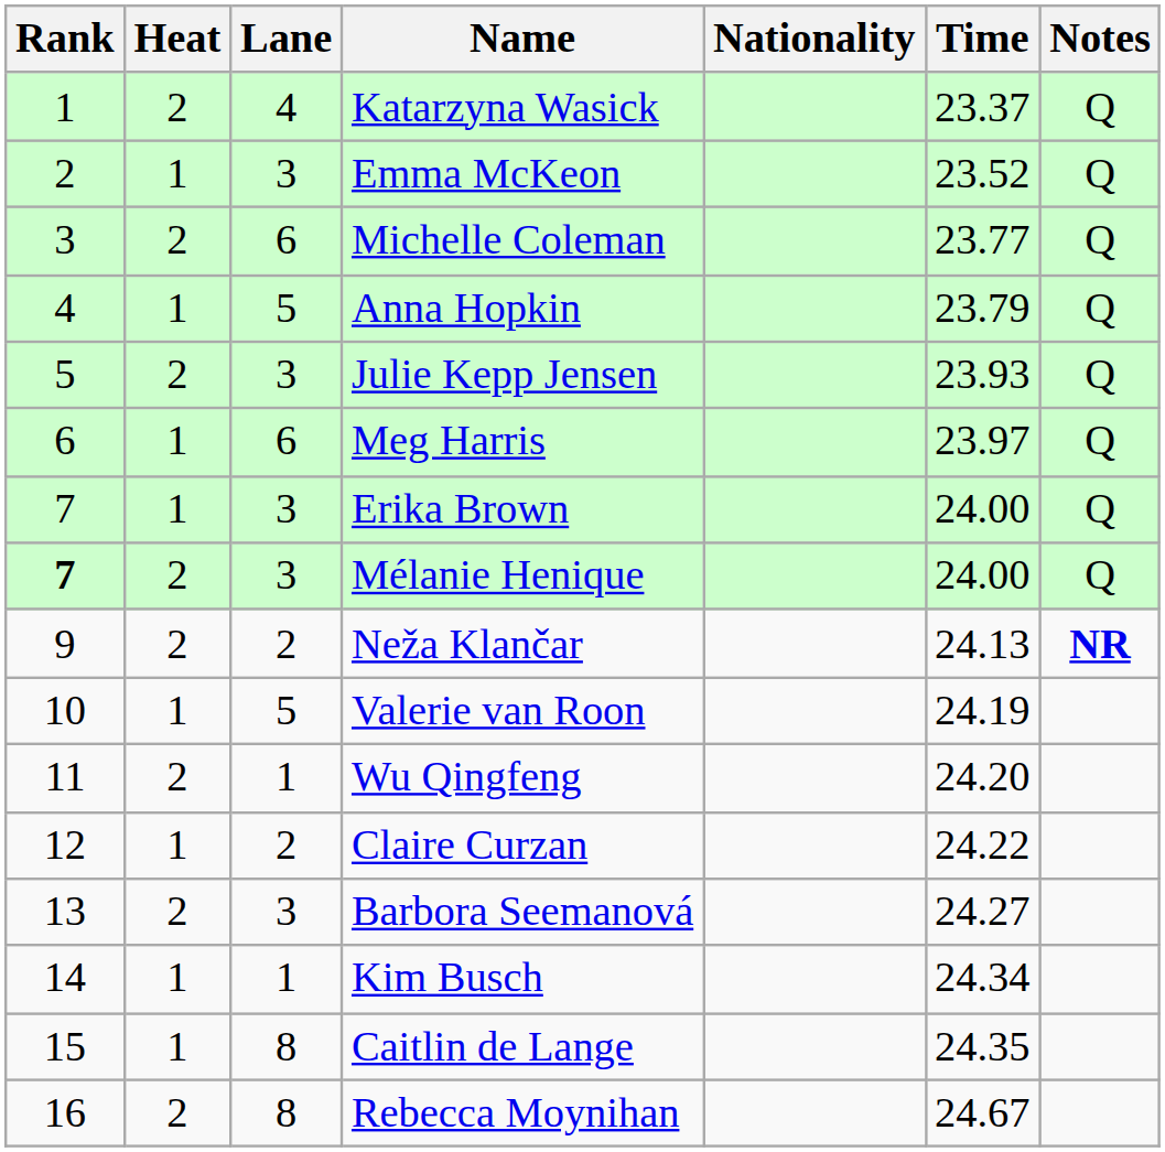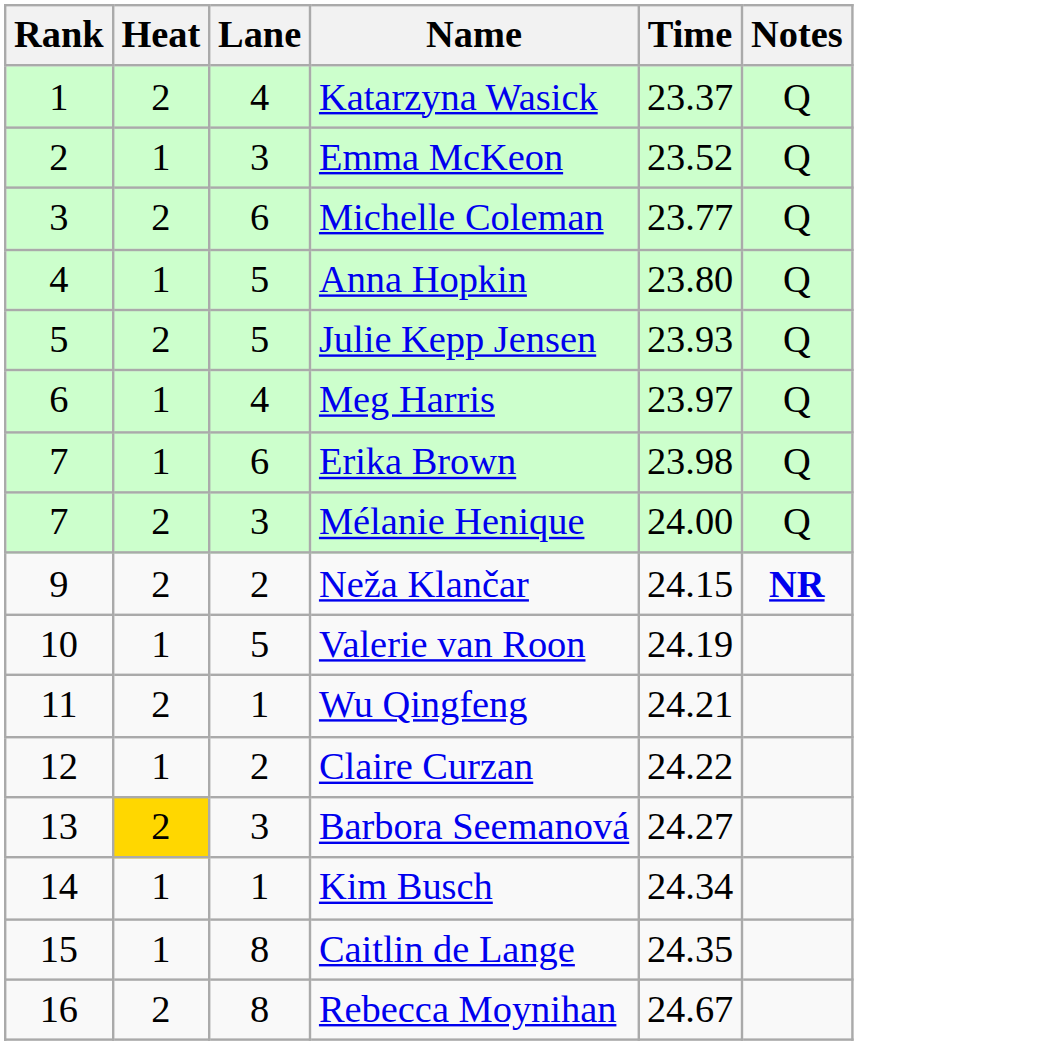- column: Nationality
Anna Hopkin | Time: 23.79 -> 23.80
Julie Kepp Jensen | Lane: 3 -> 5
Meg Harris | Lane: 6 -> 4
Erika Brown | Lane: 3 -> 6
Erika Brown | Time: 24.00 -> 23.98
Mélanie Henique | Rank: bold -> normal
Neža Klančar | Time: 24.13 -> 24.15
Wu Qingfeng | Time: 24.20 -> 24.21
Barbora Seemanová | Heat: no background -> gold background
